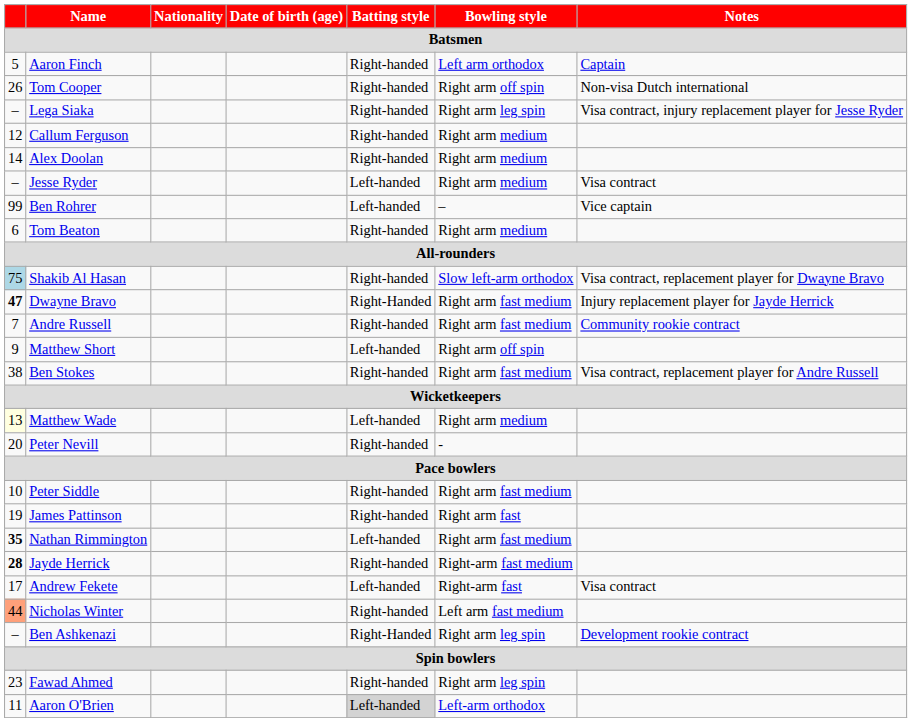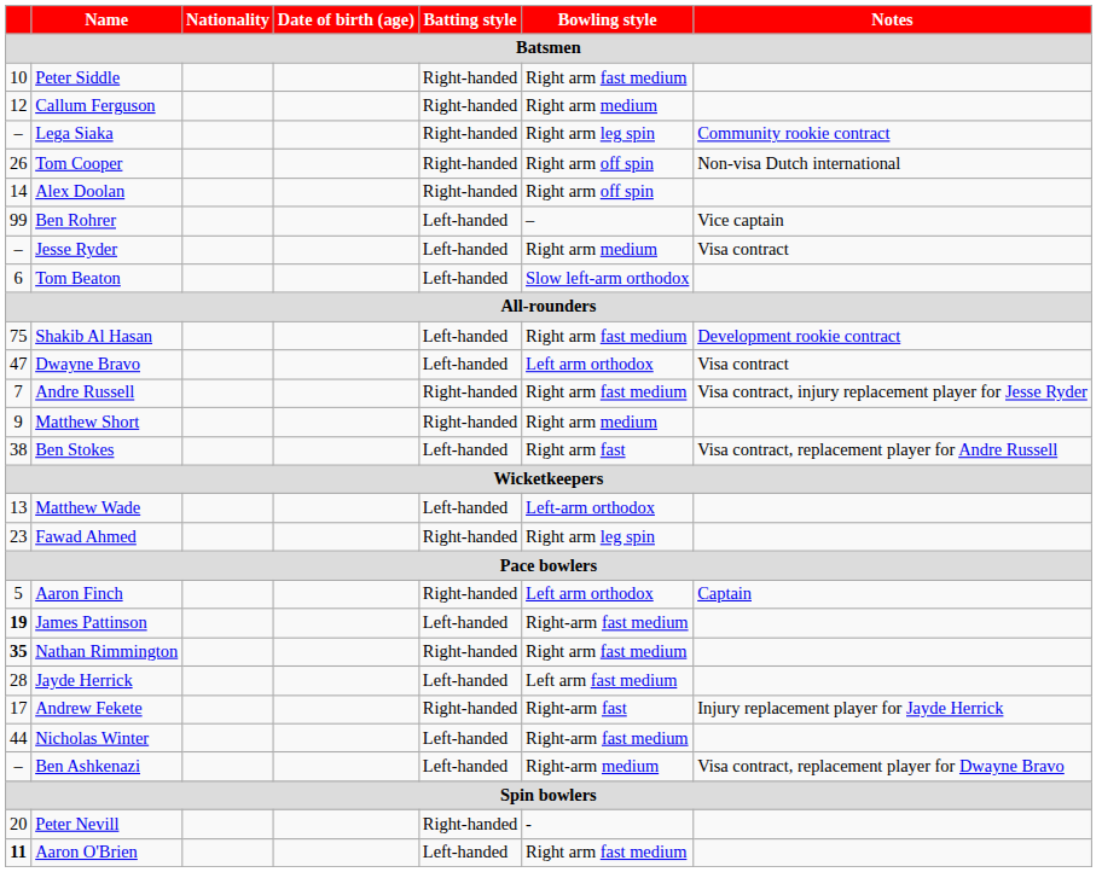rows swapped: Aaron Finch <-> Peter Siddle
rows swapped: Tom Cooper <-> Callum Ferguson
Lega Siaka | Notes: Visa contract, injury replacement player for Jesse Ryder -> Community rookie contract
Alex Doolan | Bowling style: Right arm medium -> Right arm off spin
rows swapped: Ben Rohrer <-> Jesse Ryder
Tom Beaton | Batting style: Right-handed -> Left-handed
Tom Beaton | Bowling style: Right arm medium -> Slow left-arm orthodox
Shakib Al Hasan | column 1: lightblue background -> no background
Shakib Al Hasan | Batting style: Right-handed -> Left-handed
Shakib Al Hasan | Bowling style: Slow left-arm orthodox -> Right arm fast medium
Shakib Al Hasan | Notes: Visa contract, replacement player for Dwayne Bravo -> Development rookie contract
Dwayne Bravo | column 1: bold -> normal
Dwayne Bravo | Batting style: Right-Handed -> Left-handed
Dwayne Bravo | Bowling style: Right arm fast medium -> Left arm orthodox
Dwayne Bravo | Notes: Injury replacement player for Jayde Herrick -> Visa contract
Andre Russell | Notes: Community rookie contract -> Visa contract, injury replacement player for Jesse Ryder
Matthew Short | Batting style: Left-handed -> Right-handed
Matthew Short | Bowling style: Right arm off spin -> Right arm medium
Ben Stokes | Batting style: Right-handed -> Left-handed
Ben Stokes | Bowling style: Right arm fast medium -> Right arm fast
Matthew Wade | column 1: lightyellow background -> no background
Matthew Wade | Bowling style: Right arm medium -> Left-arm orthodox
rows swapped: Peter Nevill <-> Fawad Ahmed
James Pattinson | column 1: normal -> bold
James Pattinson | Batting style: Right-handed -> Left-handed
James Pattinson | Bowling style: Right arm fast -> Right-arm fast medium
Nathan Rimmington | Batting style: Left-handed -> Right-handed
Jayde Herrick | column 1: bold -> normal
Jayde Herrick | Batting style: Right-handed -> Left-handed
Jayde Herrick | Bowling style: Right-arm fast medium -> Left arm fast medium
Andrew Fekete | Batting style: Left-handed -> Right-handed
Andrew Fekete | Notes: Visa contract -> Injury replacement player for Jayde Herrick
Nicholas Winter | column 1: lightsalmon background -> no background
Nicholas Winter | Batting style: Right-handed -> Left-handed
Nicholas Winter | Bowling style: Left arm fast medium -> Right-arm fast medium
Ben Ashkenazi | Batting style: Right-Handed -> Left-handed
Ben Ashkenazi | Bowling style: Right arm leg spin -> Right-arm medium
Ben Ashkenazi | Notes: Development rookie contract -> Visa contract, replacement player for Dwayne Bravo
Aaron O'Brien | column 1: normal -> bold
Aaron O'Brien | Batting style: lightgrey background -> no background
Aaron O'Brien | Bowling style: Left-arm orthodox -> Right arm fast medium
